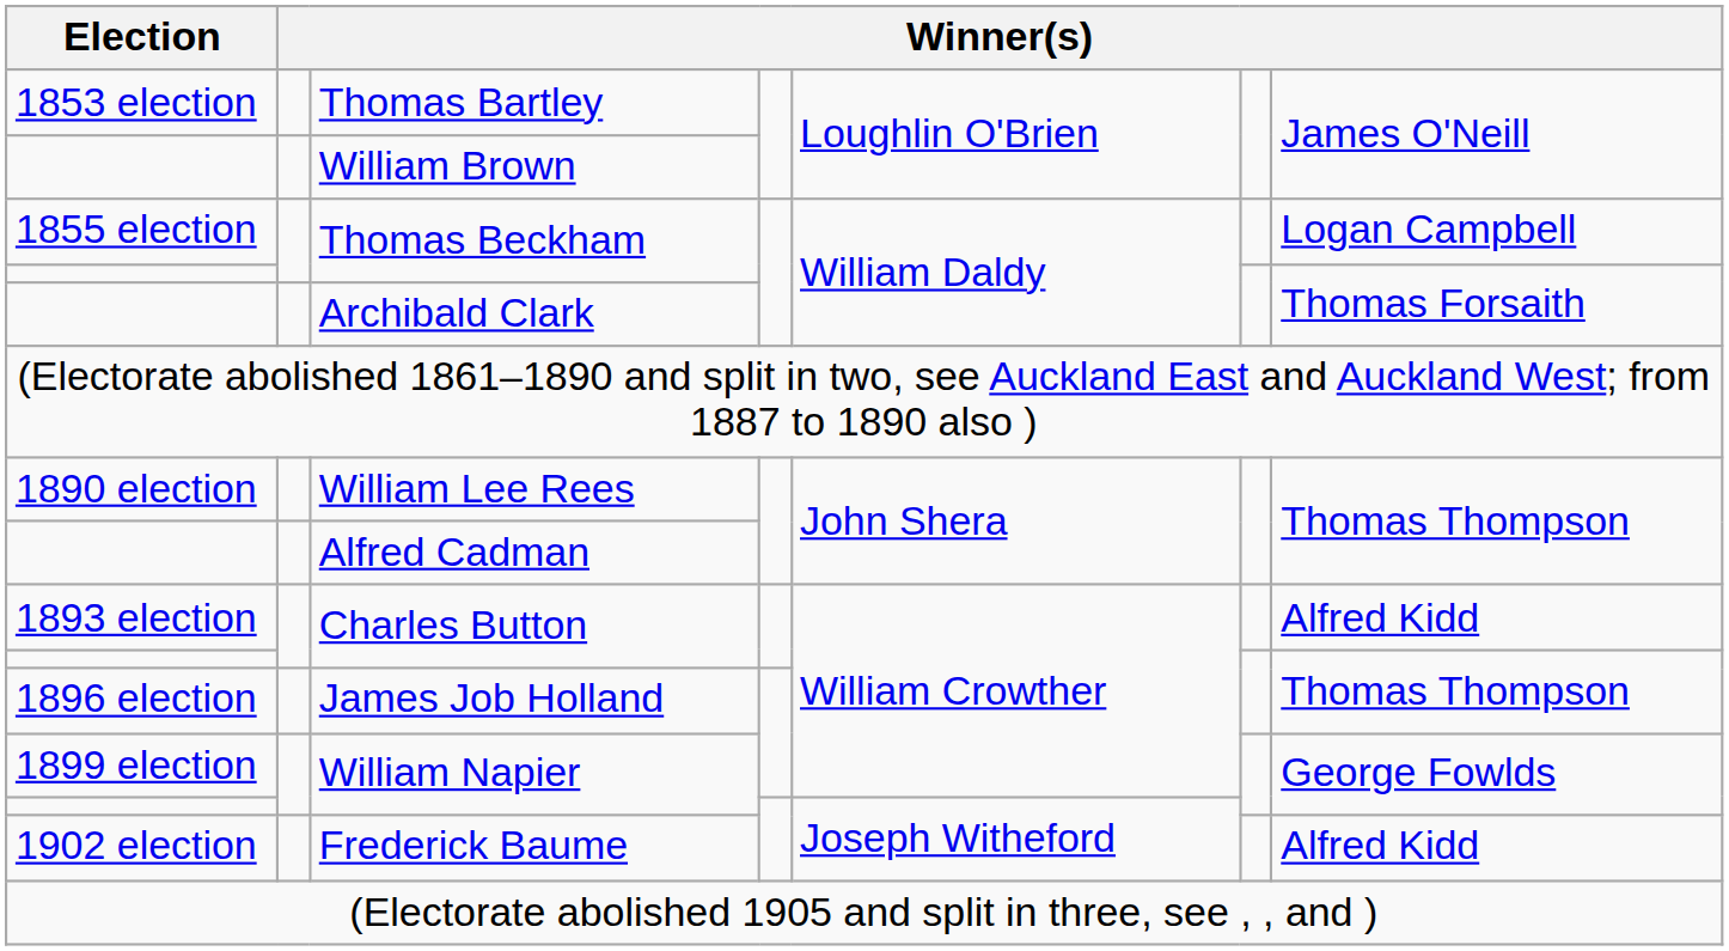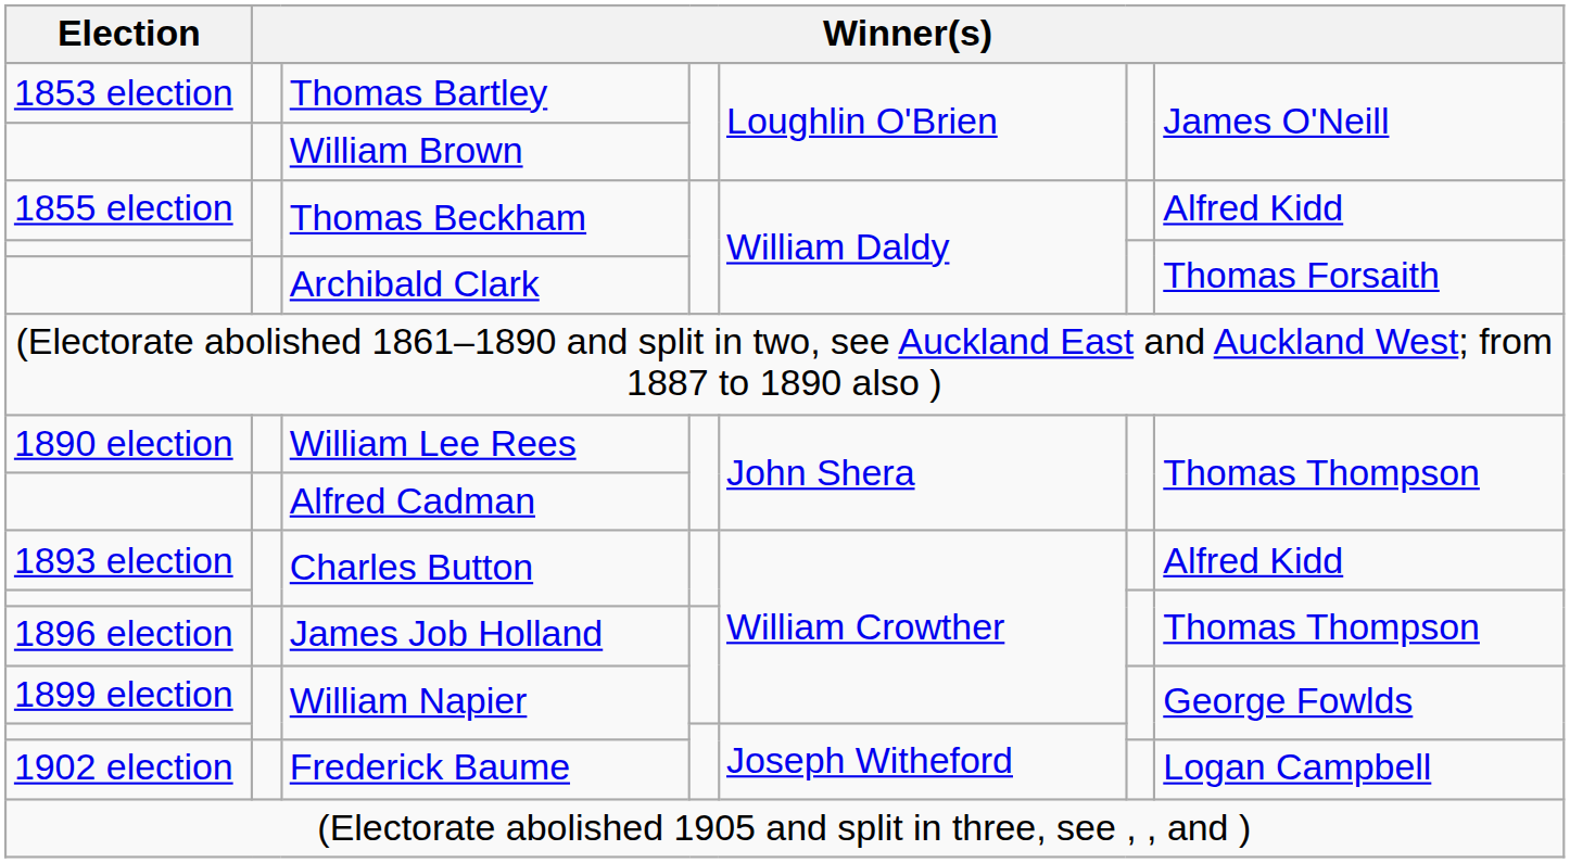1855 election / Thomas Beckham | column 7: Logan Campbell -> Alfred Kidd
Frederick Baume | column 7: Alfred Kidd -> Logan Campbell
